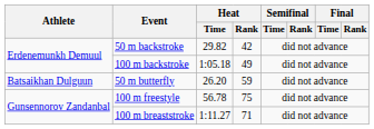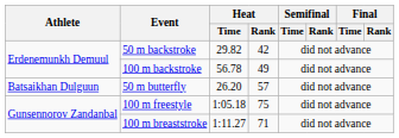100 m backstroke | Heat / Time: 1:05.18 -> 56.78
50 m butterfly | Heat / Rank: 59 -> 57
100 m freestyle | Heat / Time: 56.78 -> 1:05.18
